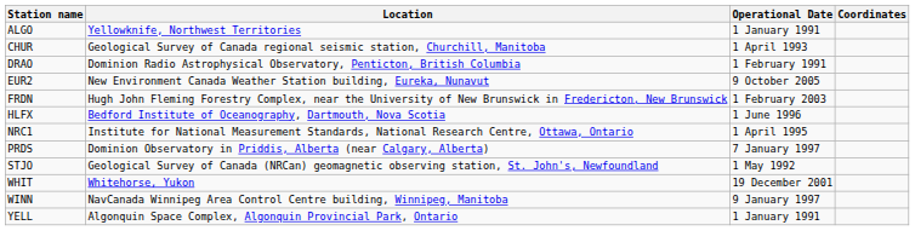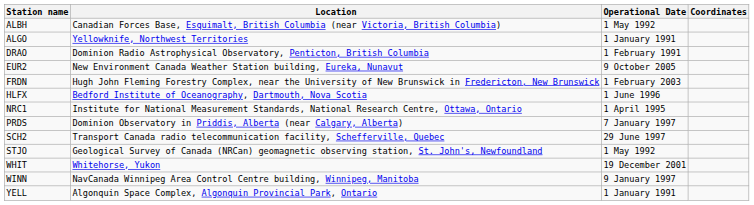+ row: ALBH | Canadian Forces Base, Esquimalt, British Columbia (near Victoria, British Columbia) | 1 May 1992
- row: CHUR | Geological Survey of Canada regional seismic station, Churchill, Manitoba | 1 April 1993
+ row: SCH2 | Transport Canada radio telecommunication facility, Schefferville, Quebec | 29 June 1997
